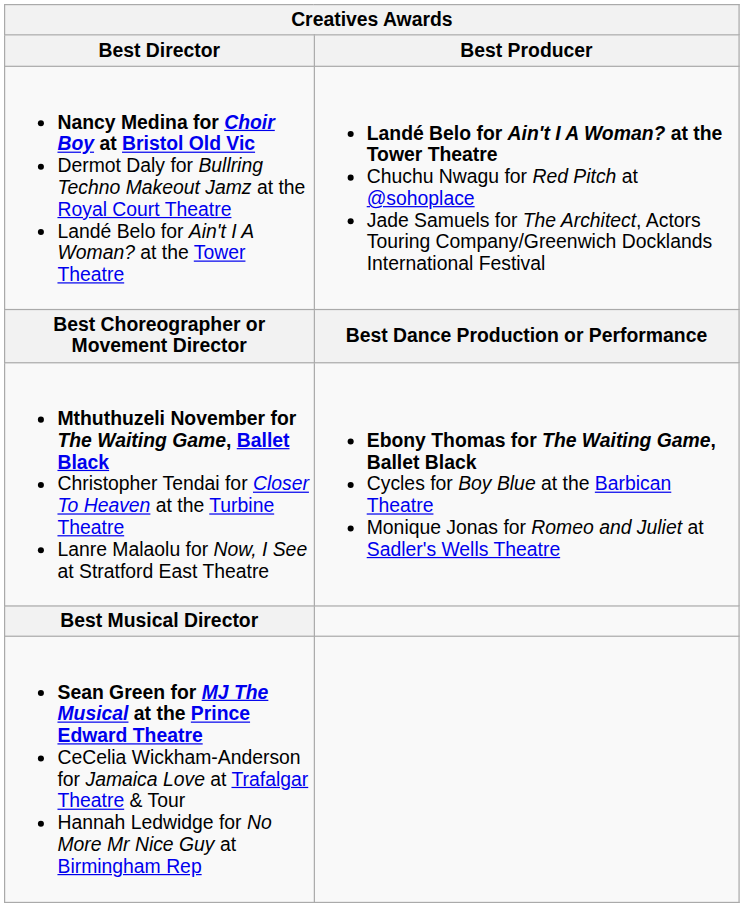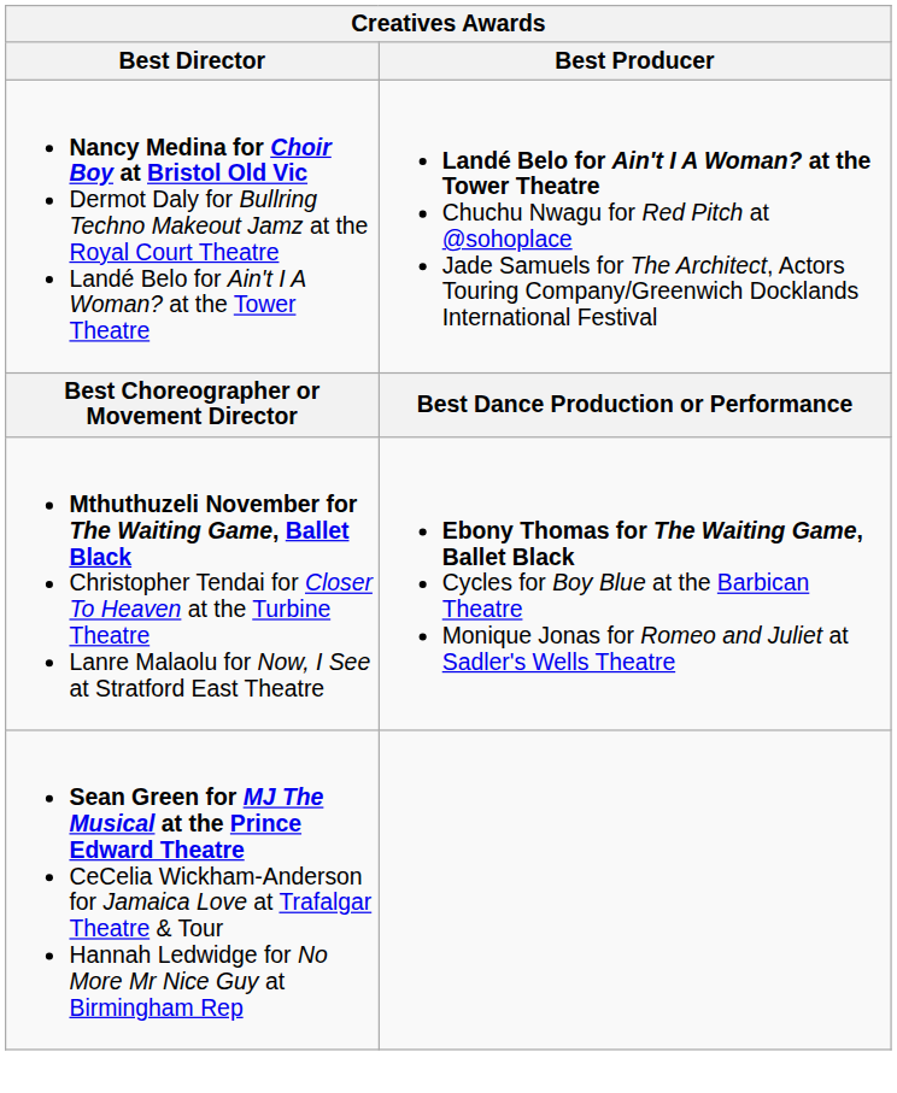- row: Best Musical Director
